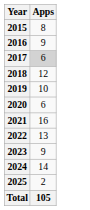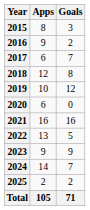+ column: Goals | 3 | 2 | 7 | 8 | 12 | 0 | 16 | 5 | 9 | 7 | 2 | 71
2017 | Apps: lightgrey background -> no background
